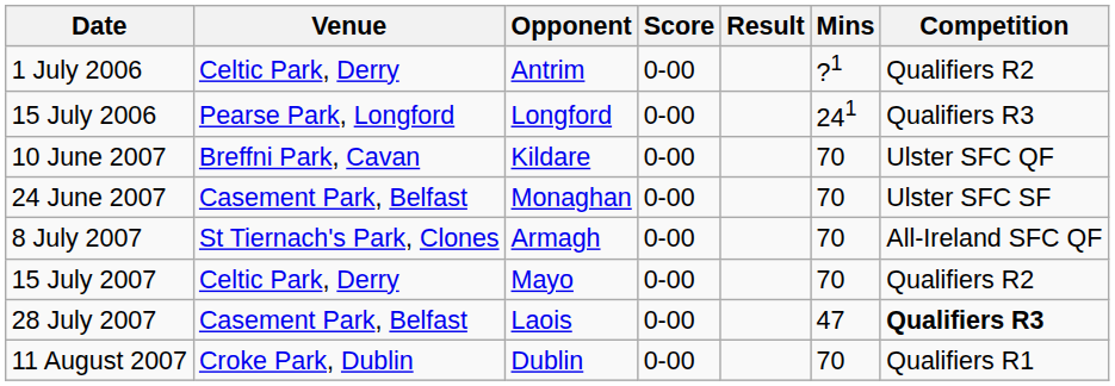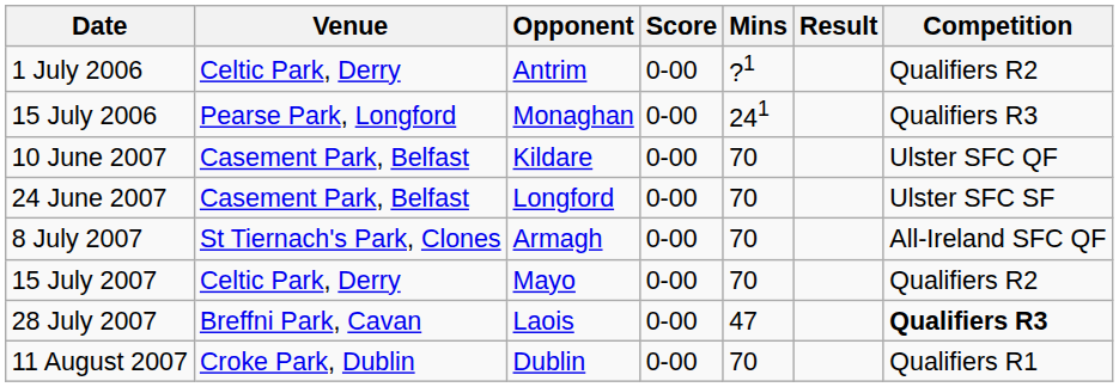columns swapped: Mins <-> Result
15 July 2006 | Opponent: Longford -> Monaghan
10 June 2007 | Venue: Breffni Park, Cavan -> Casement Park, Belfast
24 June 2007 | Opponent: Monaghan -> Longford
28 July 2007 | Venue: Casement Park, Belfast -> Breffni Park, Cavan
